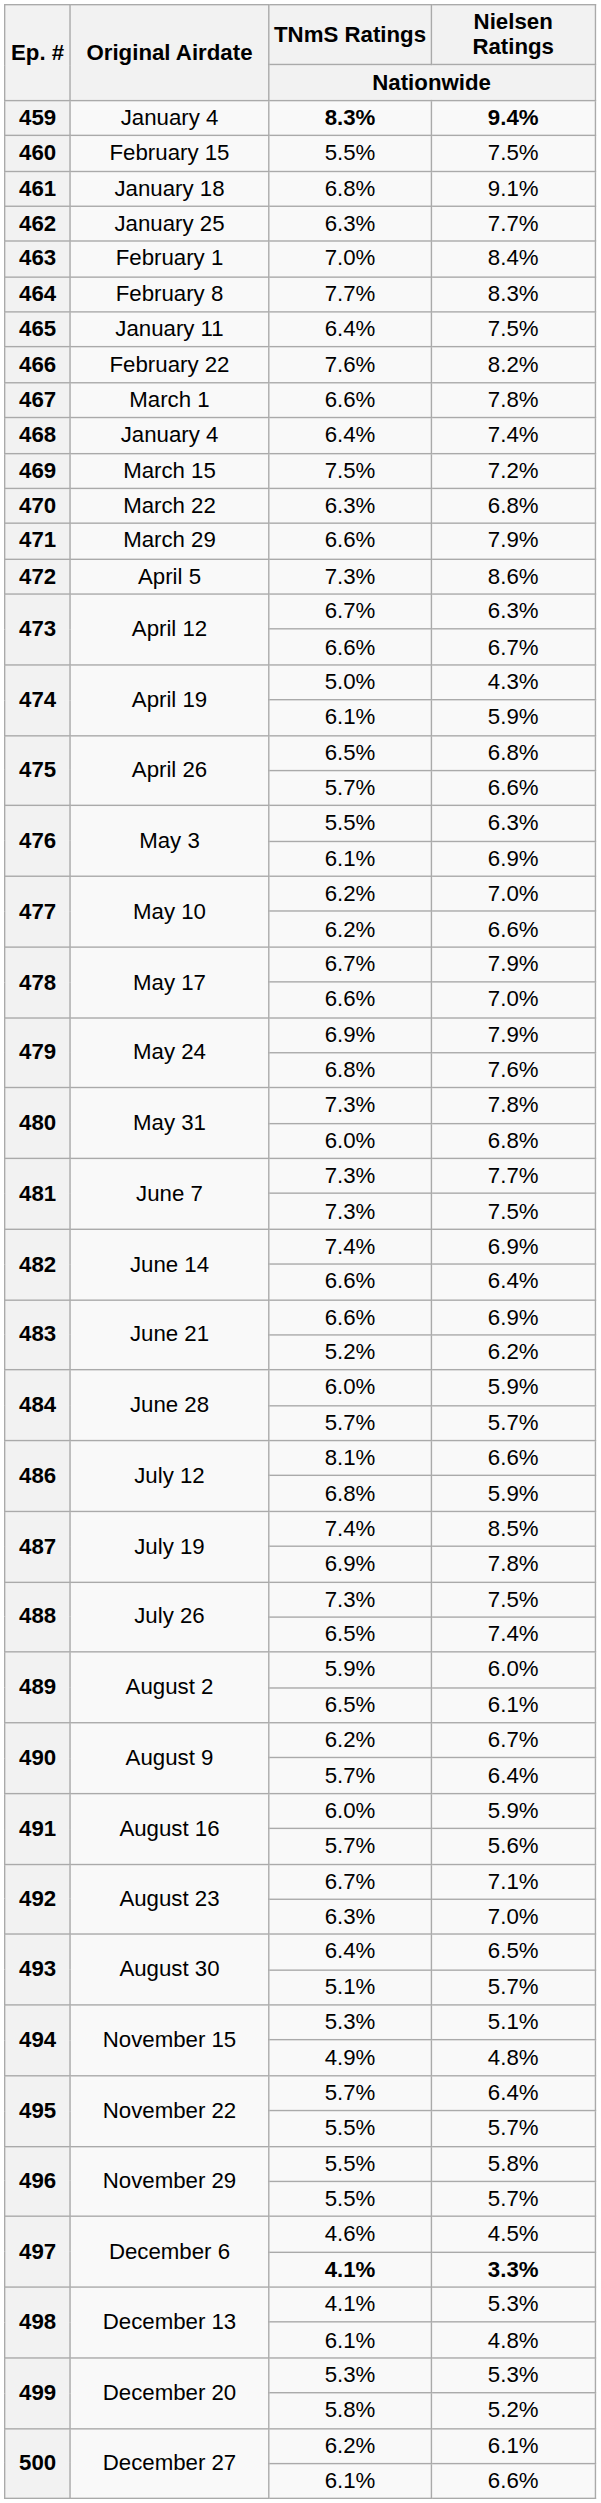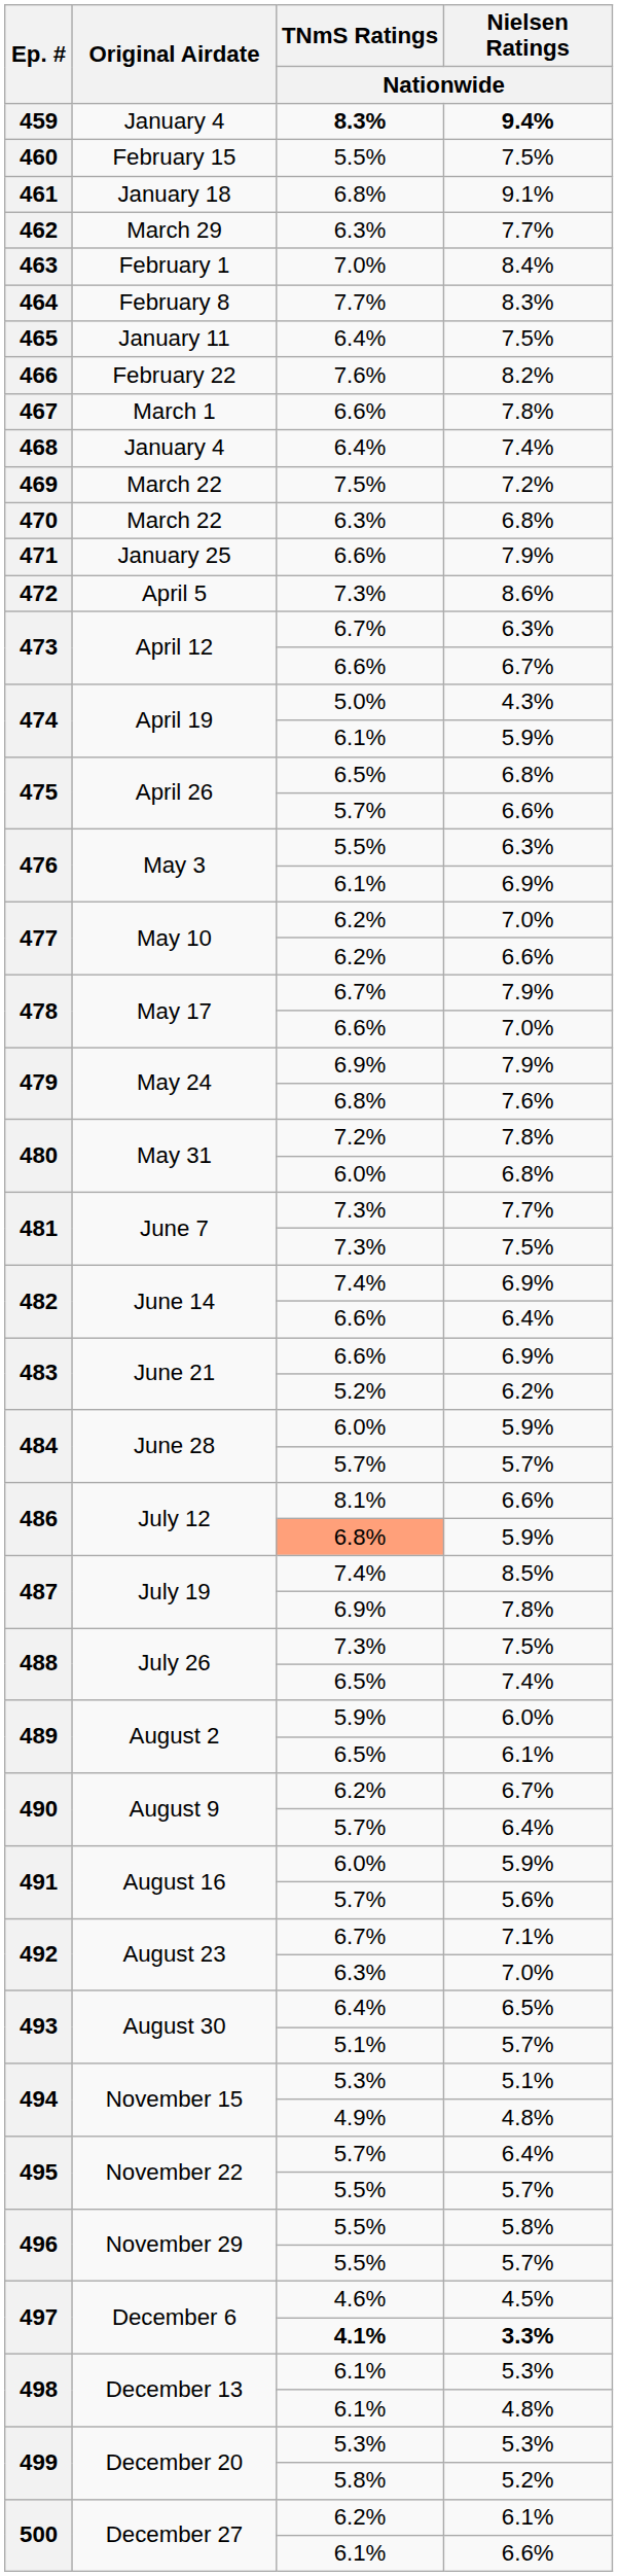462 | Original Airdate: January 25 -> March 29
469 | Original Airdate: March 15 -> March 22
471 | Original Airdate: March 29 -> January 25
480 / 7.8% | TNmS Ratings / Nationwide: 7.3% -> 7.2%
486 / 5.9% | TNmS Ratings / Nationwide: no background -> lightsalmon background
498 / 5.3% | TNmS Ratings / Nationwide: 4.1% -> 6.1%
